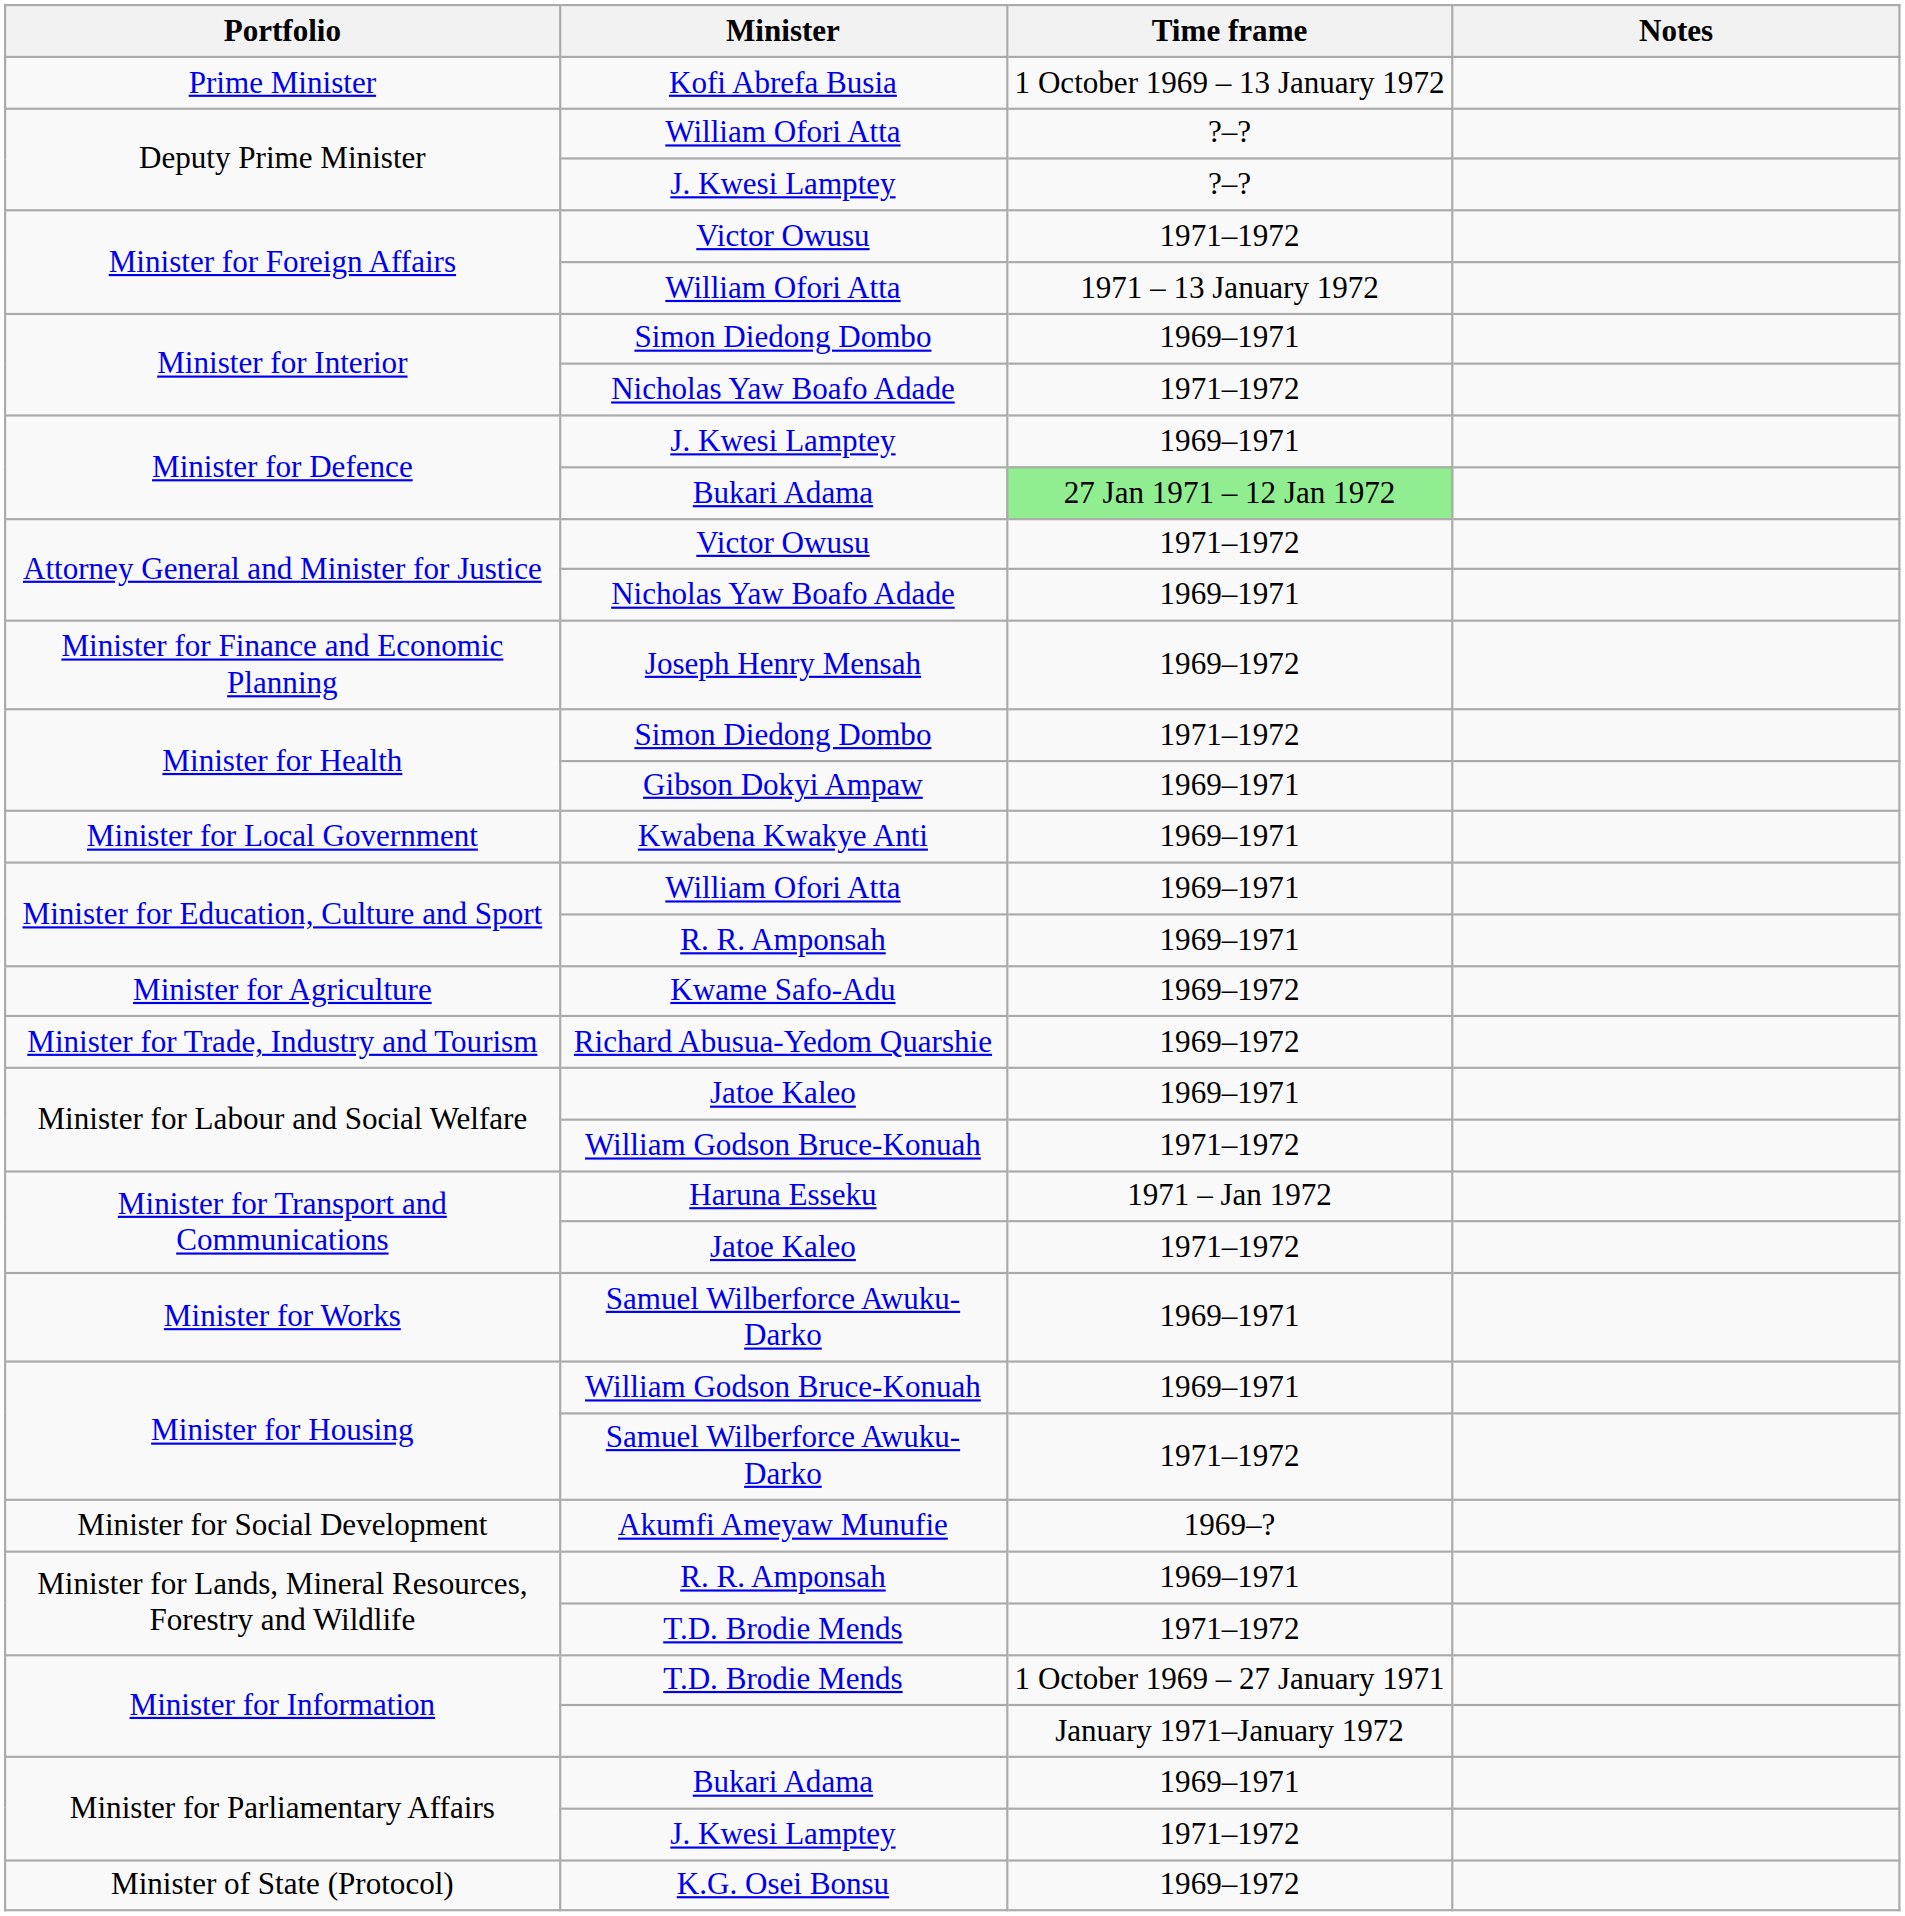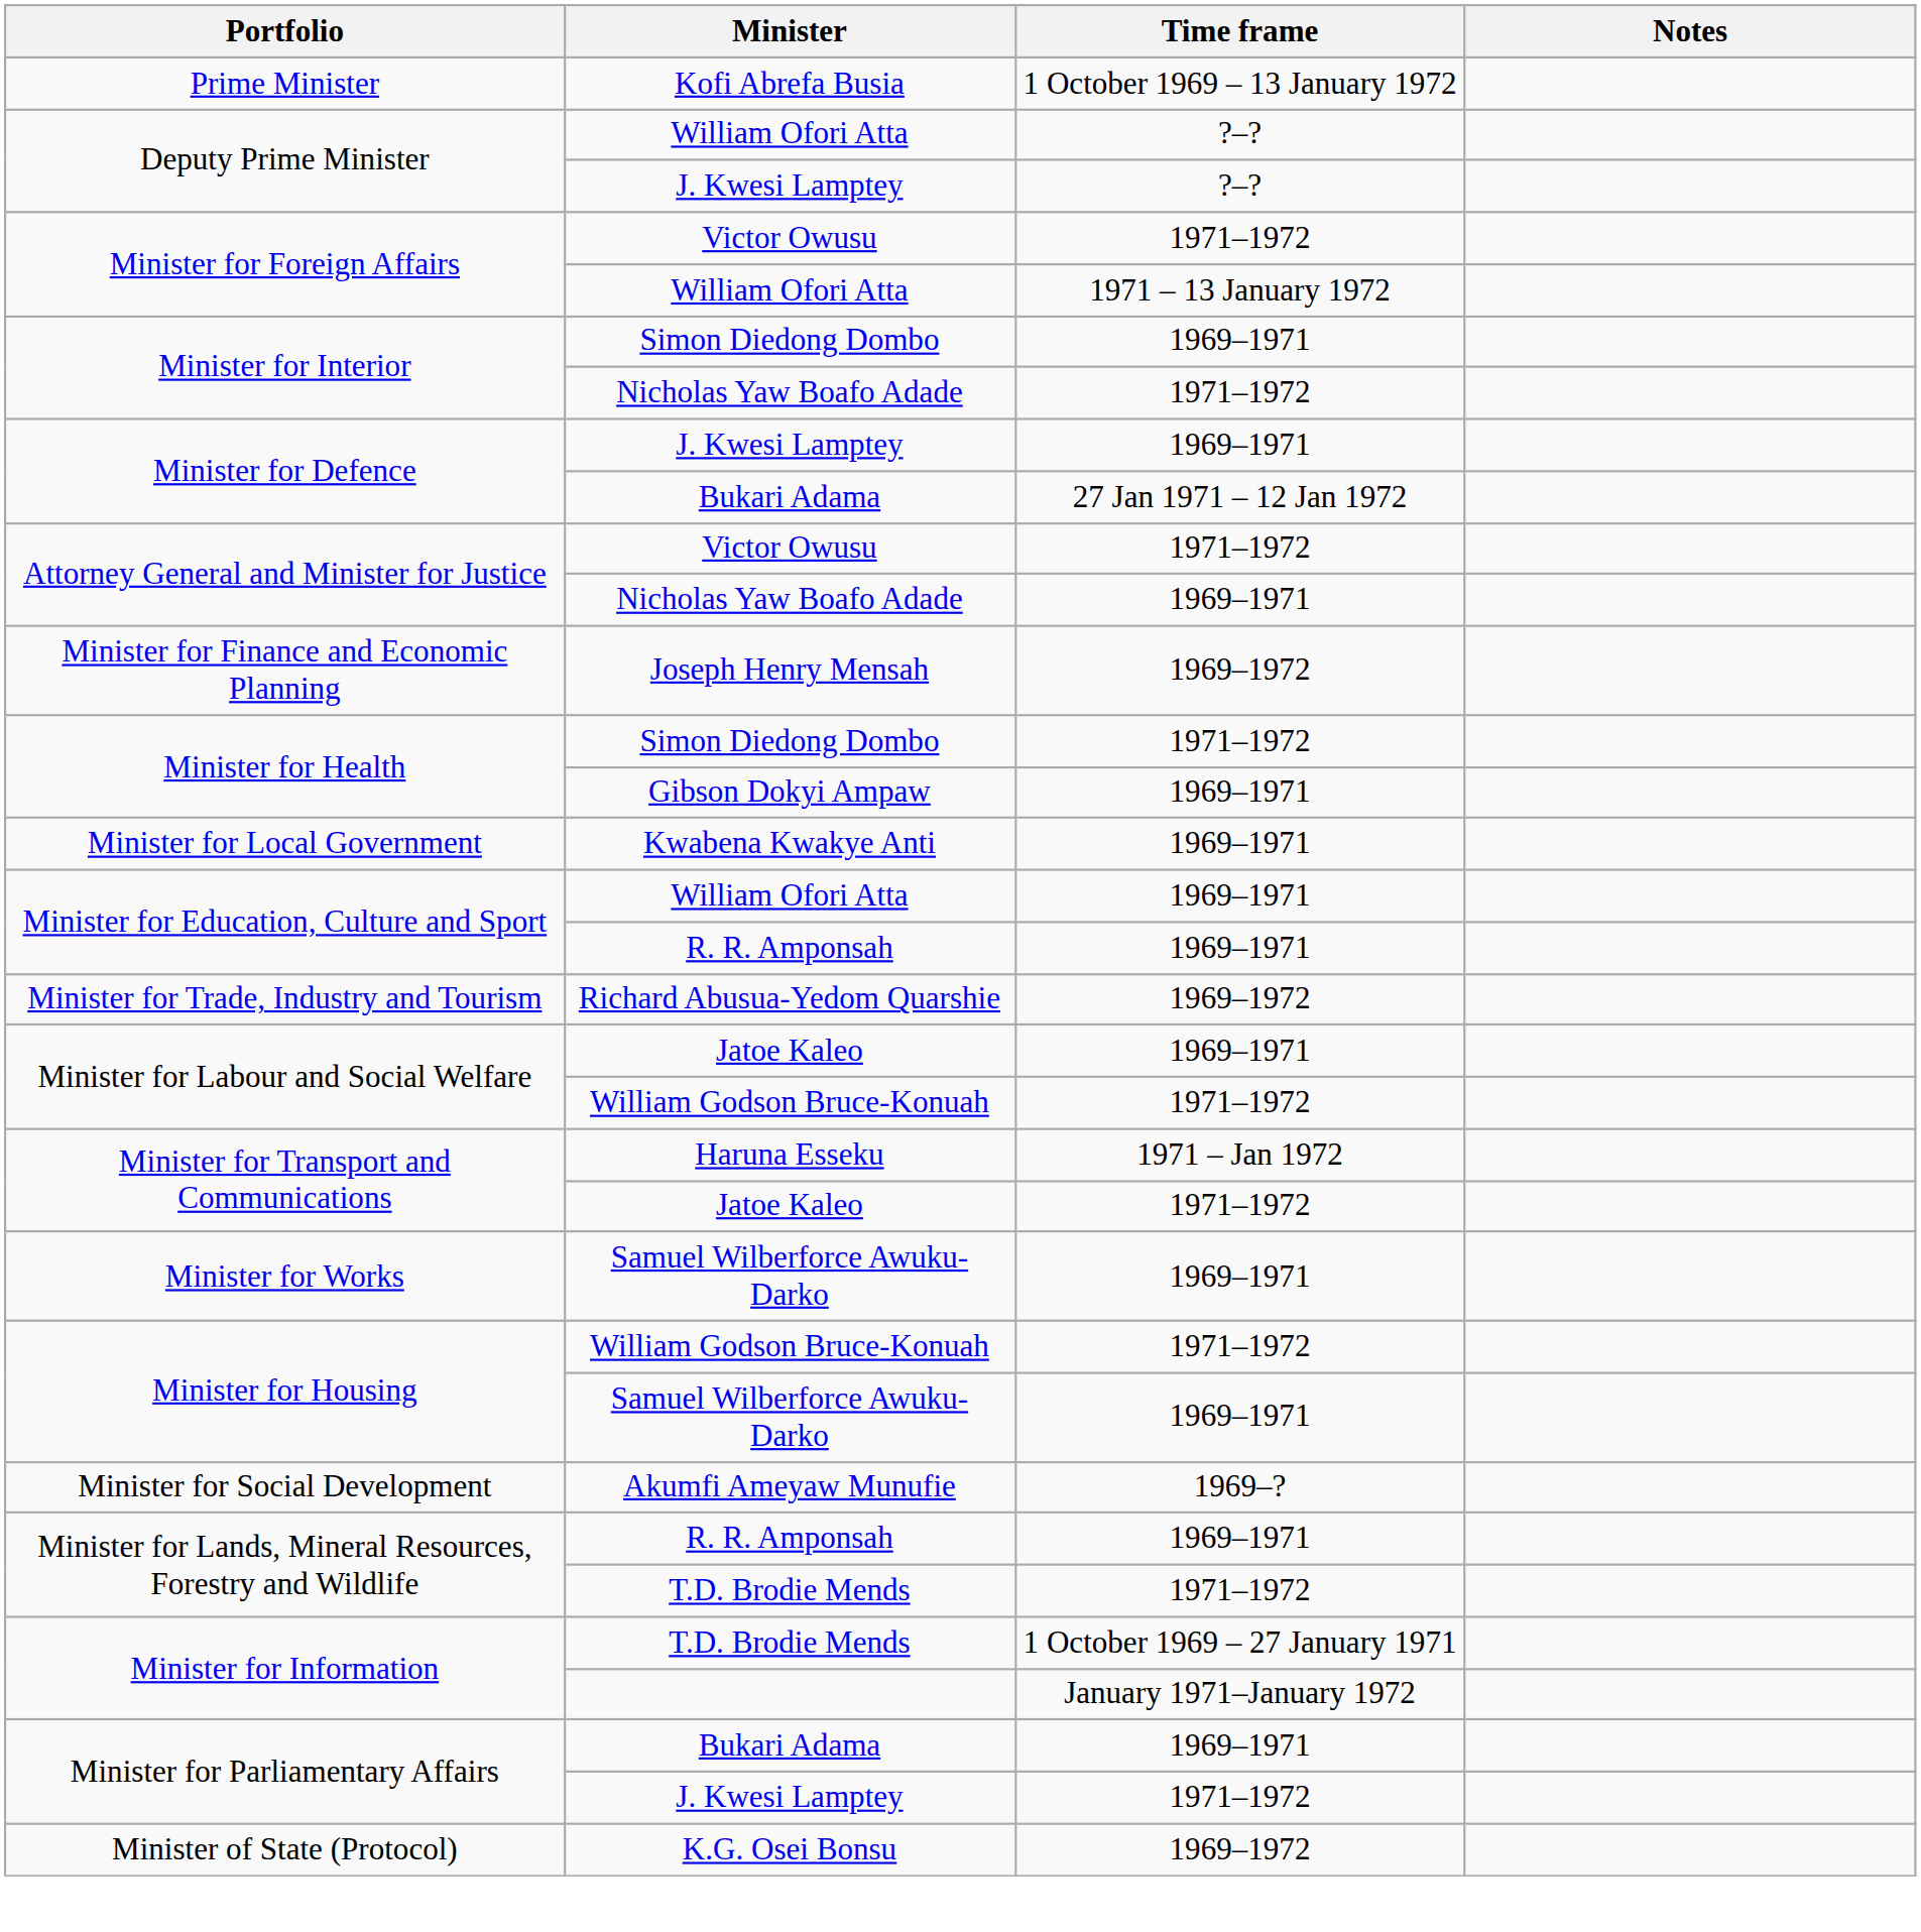Minister for Defence / Bukari Adama | Time frame: lightgreen background -> no background
- row: Minister for Agriculture | Kwame Safo-Adu | 1969–1972
Minister for Housing / William Godson Bruce-Konuah | Time frame: 1969–1971 -> 1971–1972
Minister for Housing / Samuel Wilberforce Awuku-Darko | Time frame: 1971–1972 -> 1969–1971
